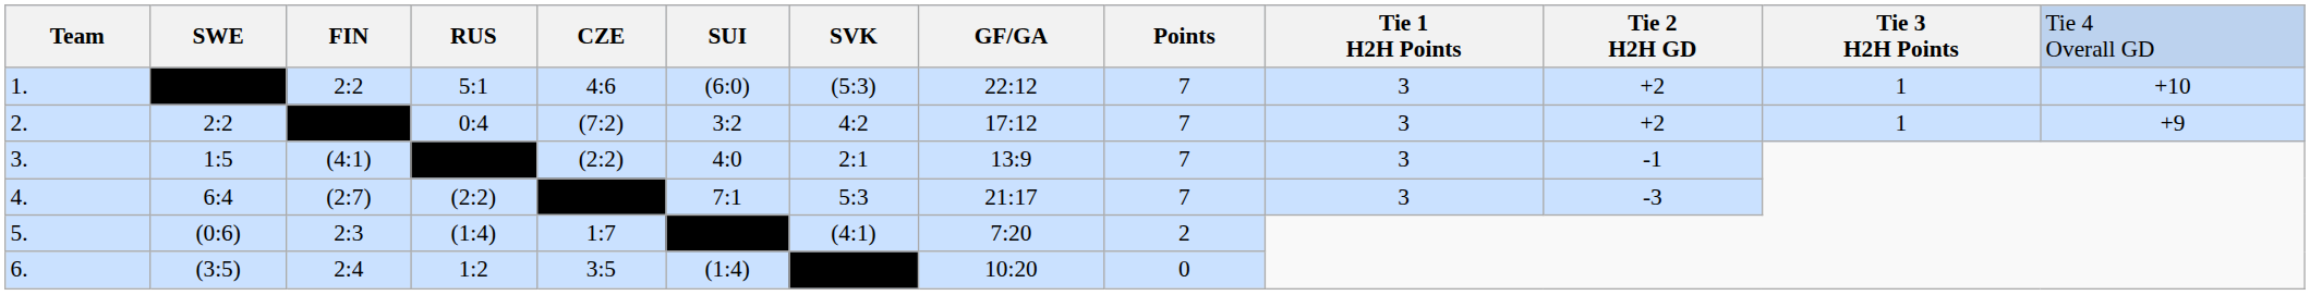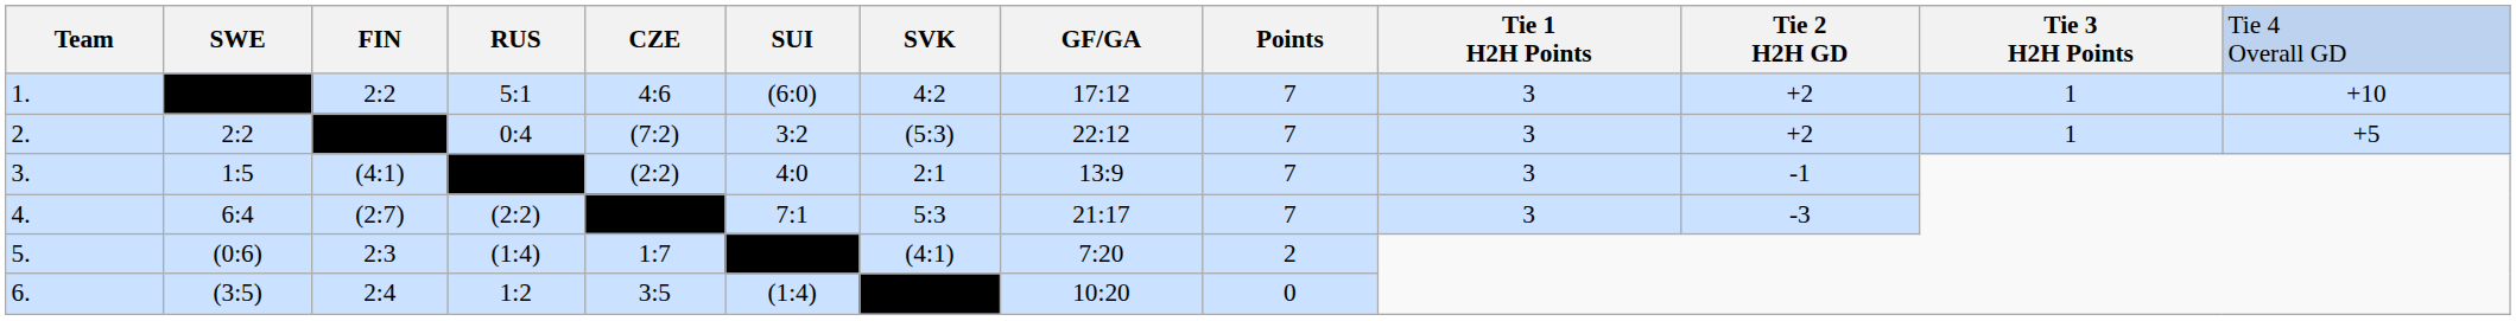1. | column 7: (5:3) -> 4:2
1. | column 8: 22:12 -> 17:12
2. | column 7: 4:2 -> (5:3)
2. | column 8: 17:12 -> 22:12
2. | column 13: +9 -> +5
